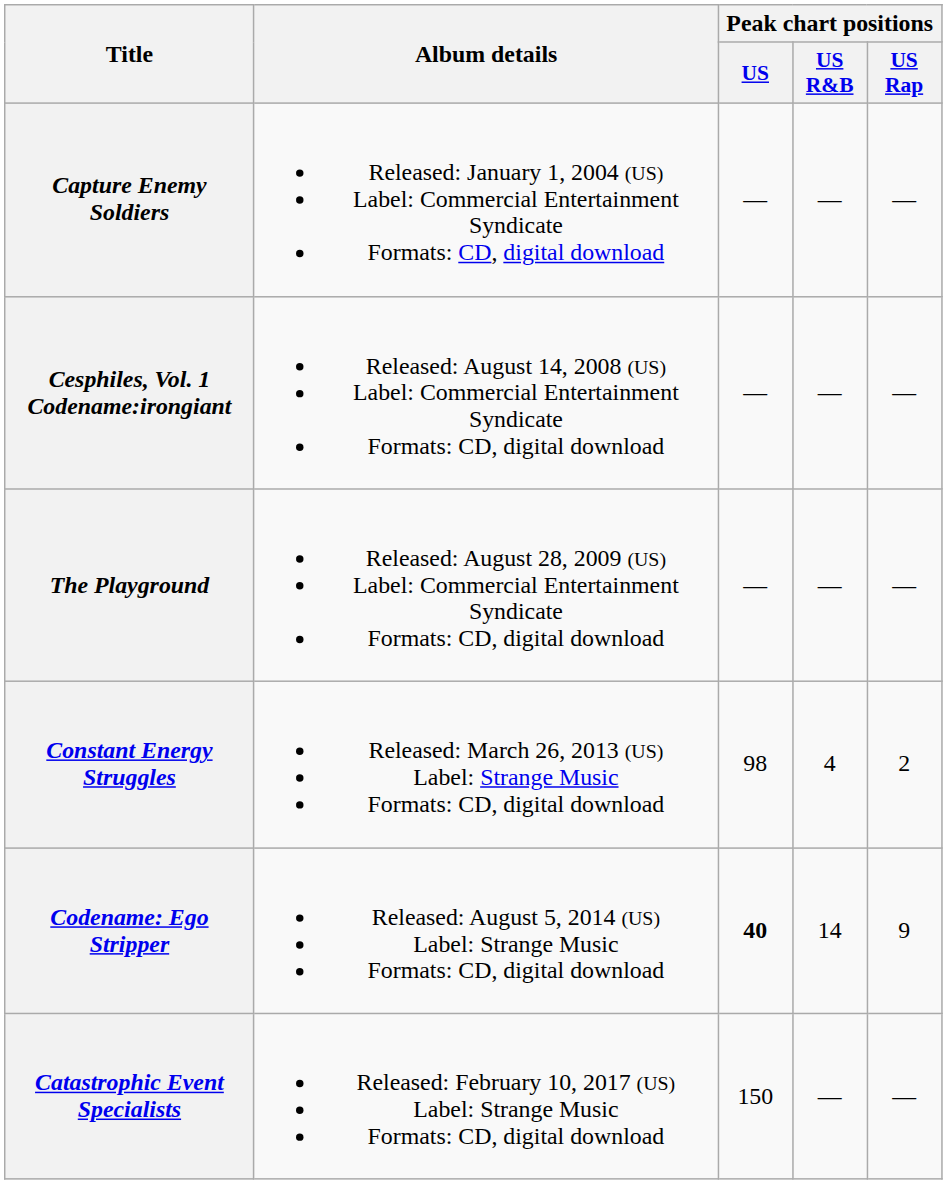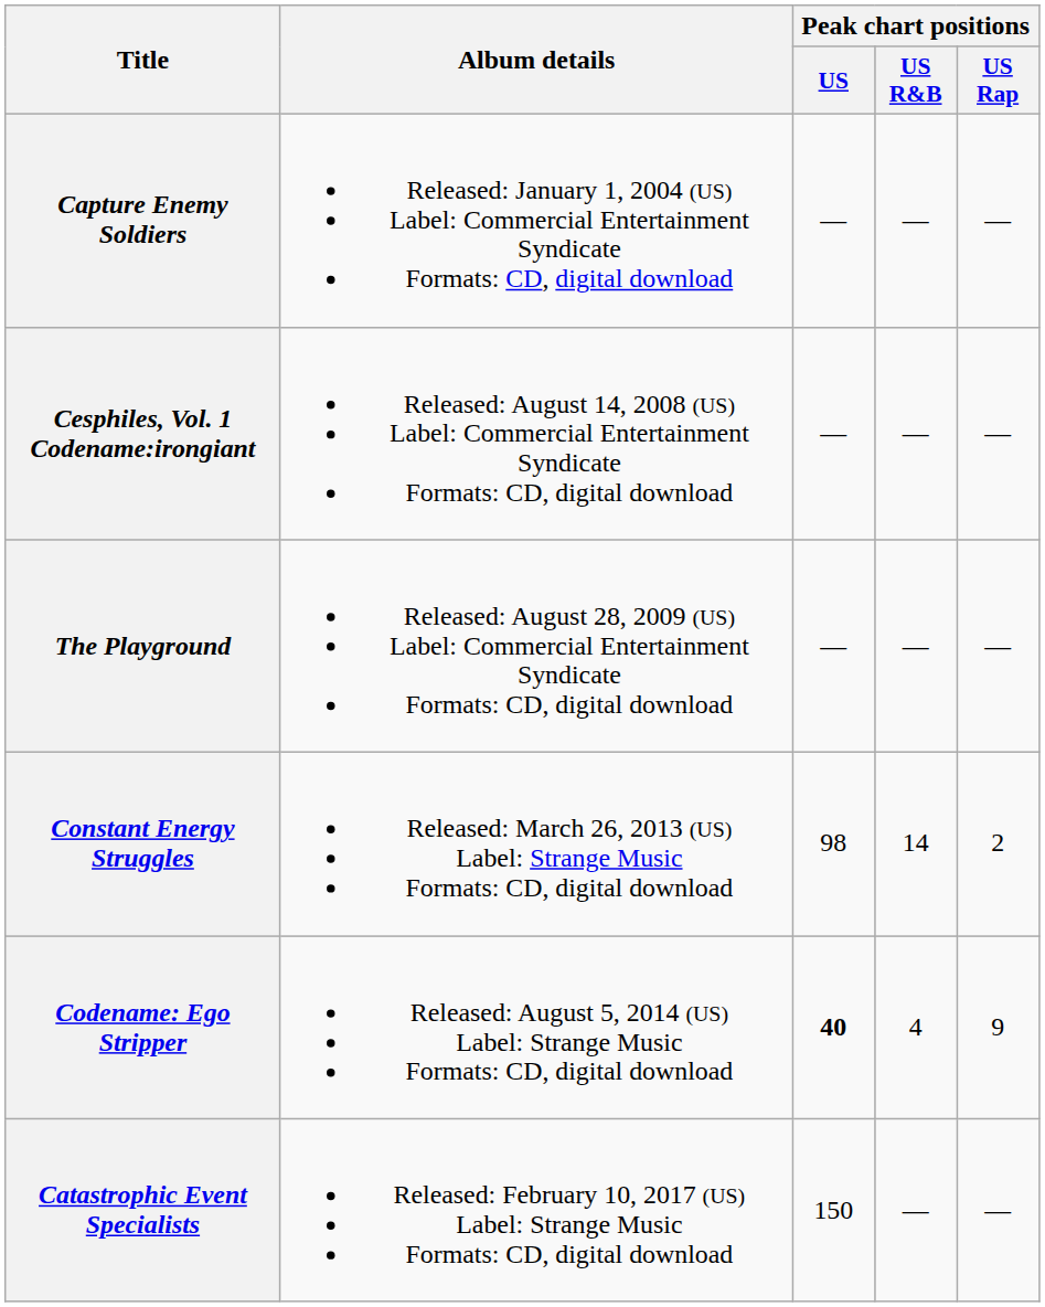Constant Energy Struggles | Peak chart positions / US R&B: 4 -> 14
Codename: Ego Stripper | Peak chart positions / US R&B: 14 -> 4
